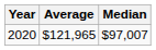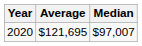2020 | Average: $121,965 -> $121,695
